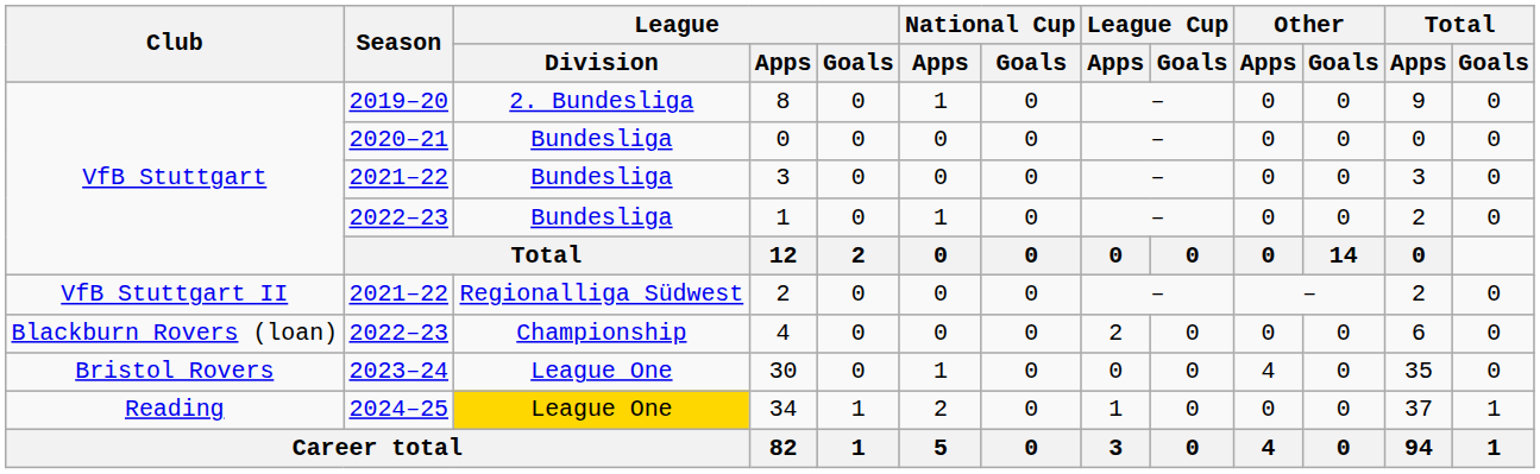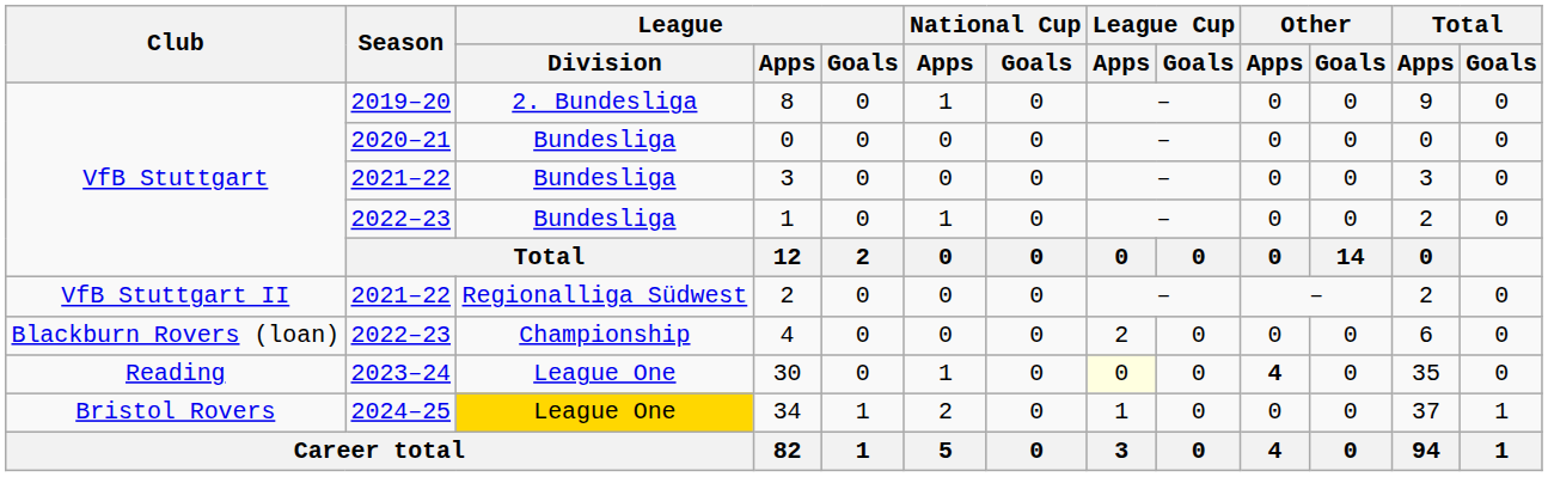30 | Club: Bristol Rovers -> Reading
30 | League Cup / Apps: no background -> lightyellow background
30 | Other / Apps: normal -> bold
34 | Club: Reading -> Bristol Rovers
